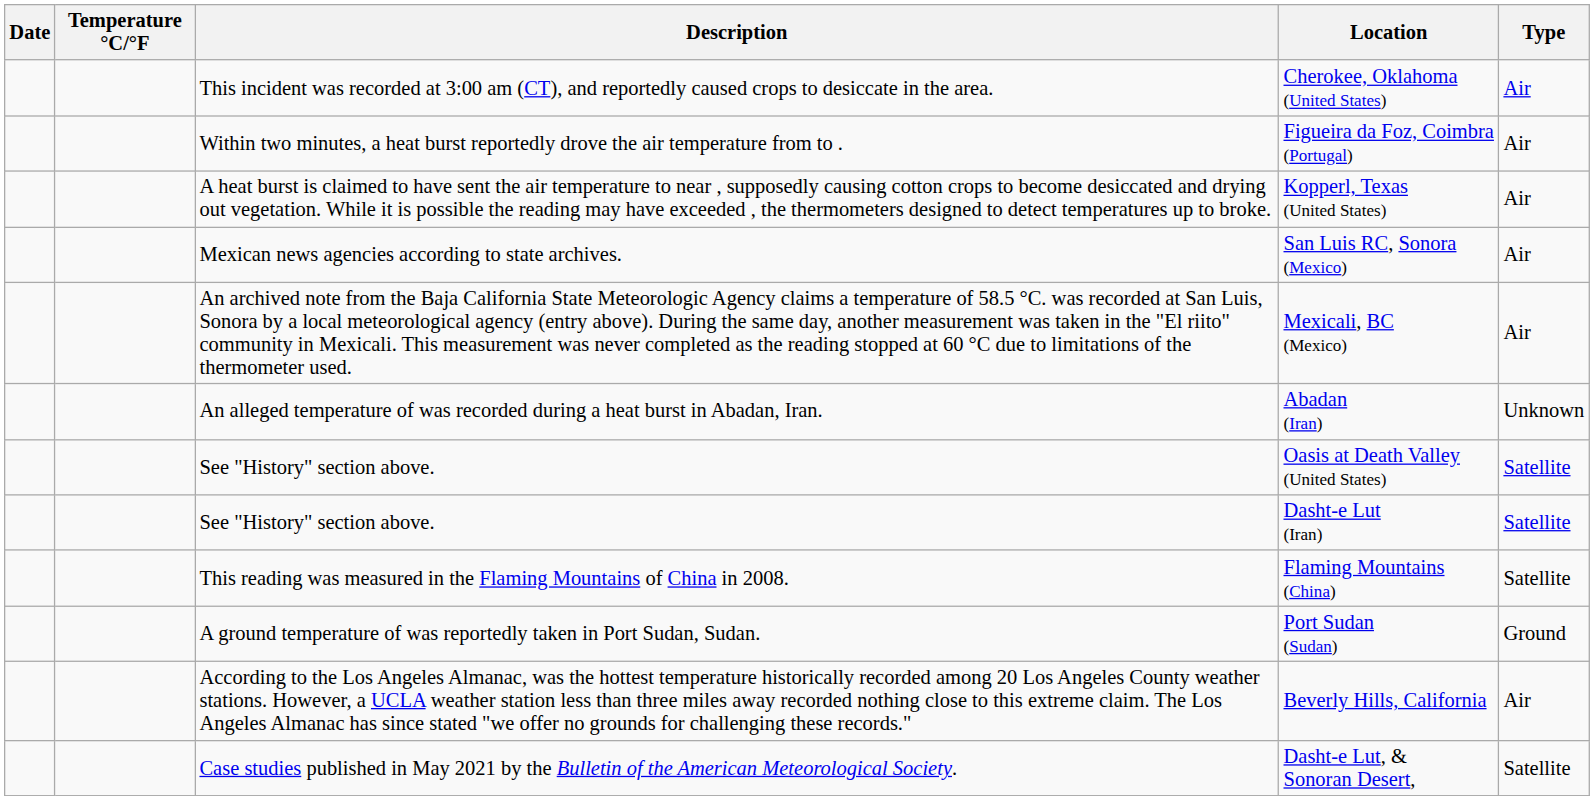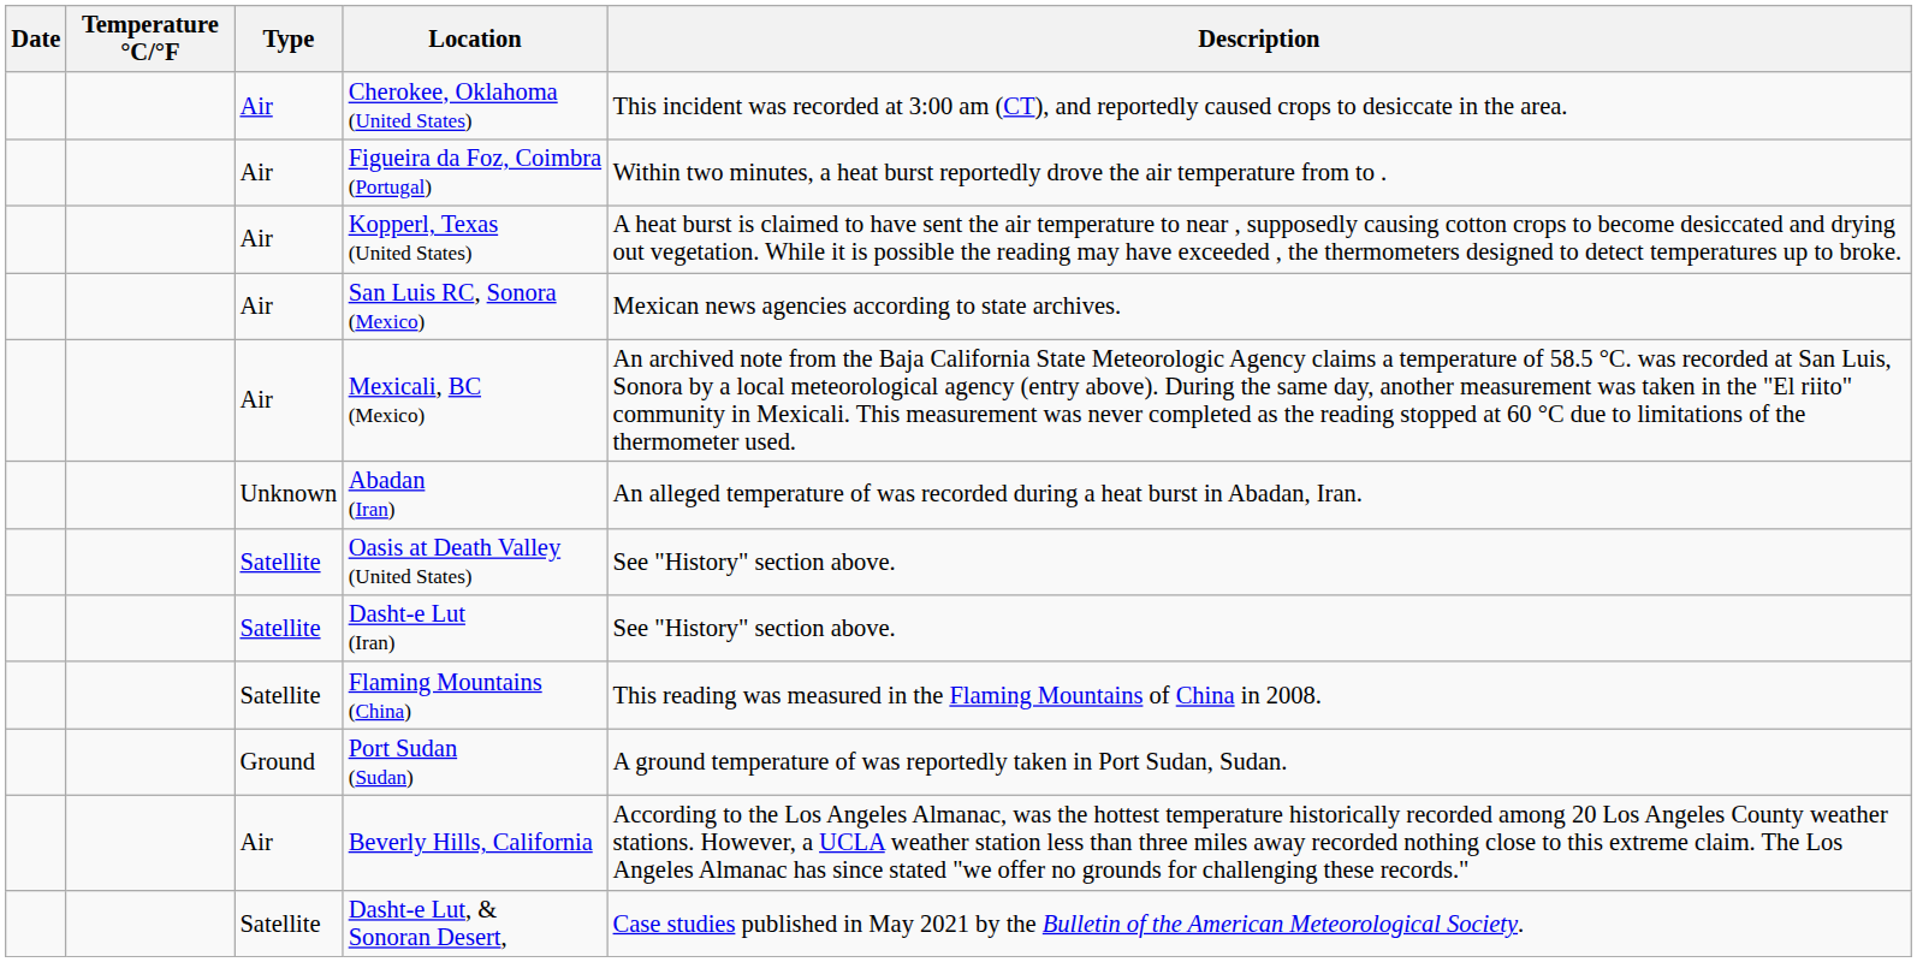columns swapped: Type <-> Description
